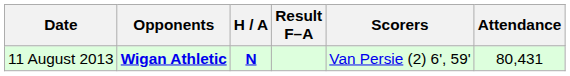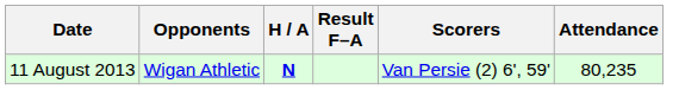11 August 2013 | Opponents: bold -> normal
11 August 2013 | Attendance: 80,431 -> 80,235
